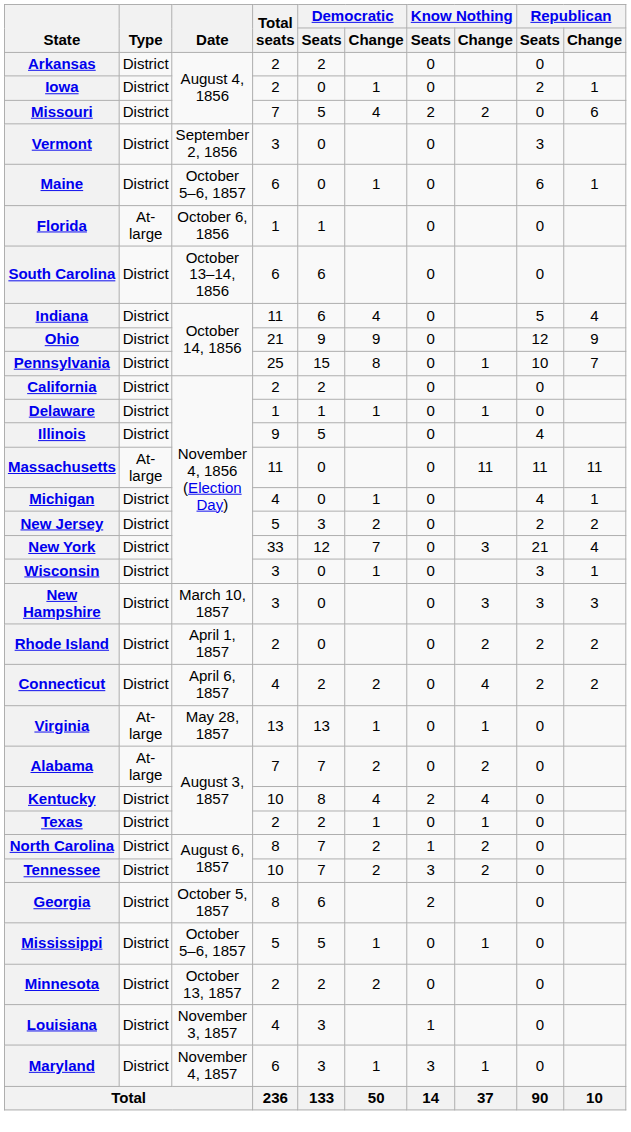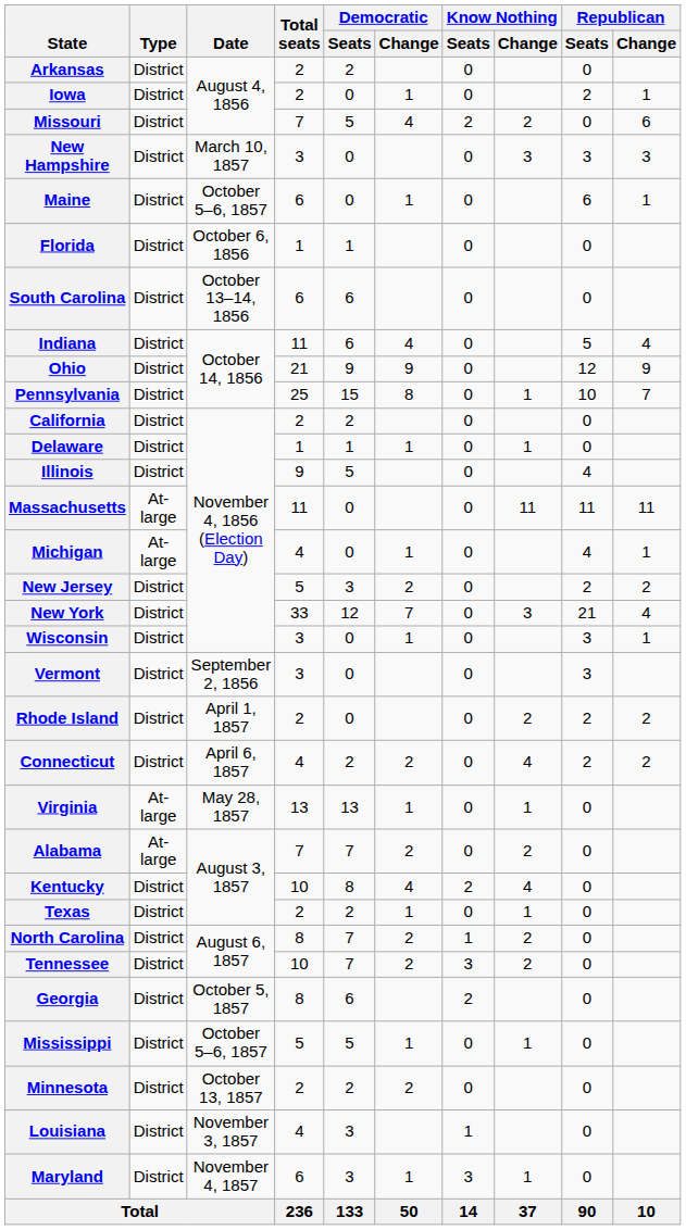rows swapped: Vermont <-> New Hampshire
Florida | Type: At-large -> District
Michigan | Type: District -> At-large
